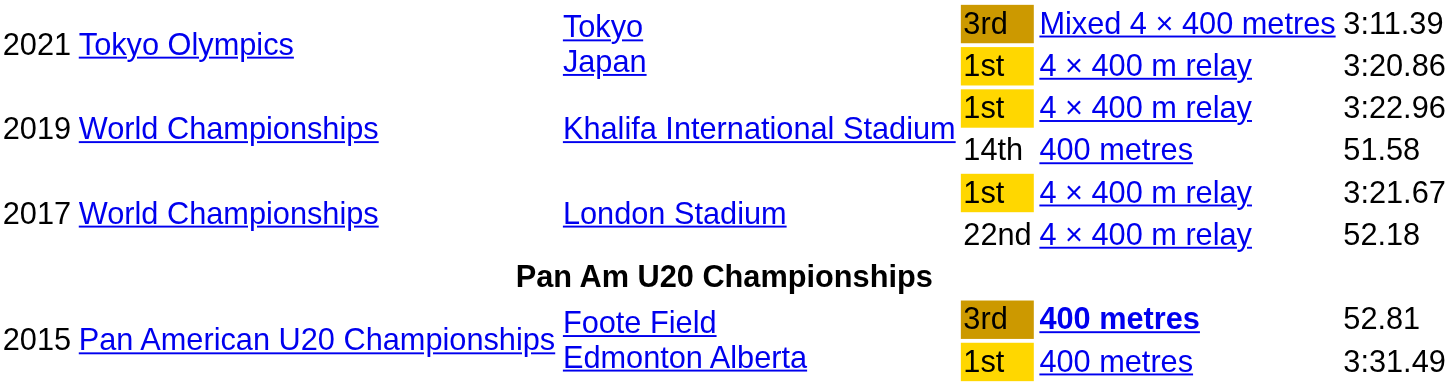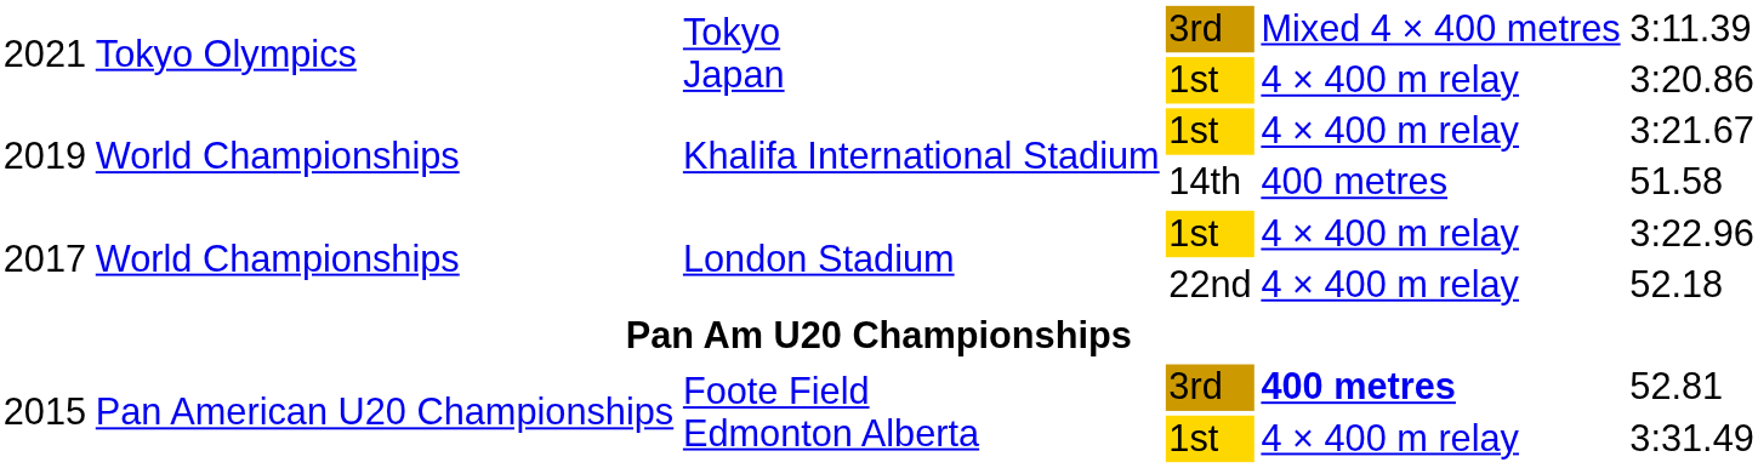2019 / 1st | column 6: 3:22.96 -> 3:21.67
2017 / 1st | column 6: 3:21.67 -> 3:22.96
2015 / 1st | column 5: 400 metres -> 4 × 400 m relay
